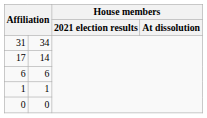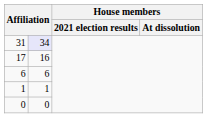31 | column 2: no background -> lavender background
17 | column 2: 14 -> 16
